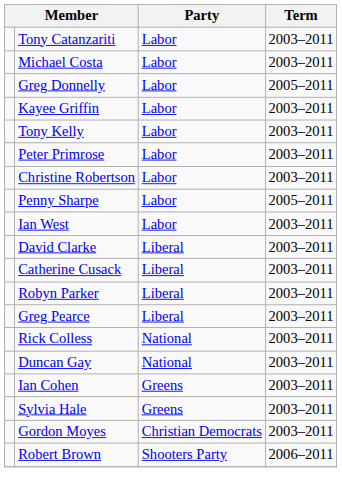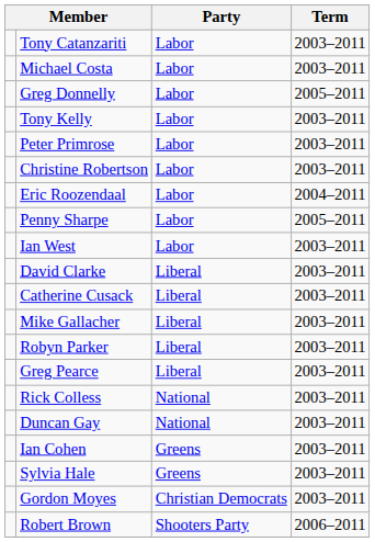- row: Kayee Griffin | Labor | 2003–2011
+ row: Eric Roozendaal | Labor | 2004–2011
+ row: Mike Gallacher | Liberal | 2003–2011
